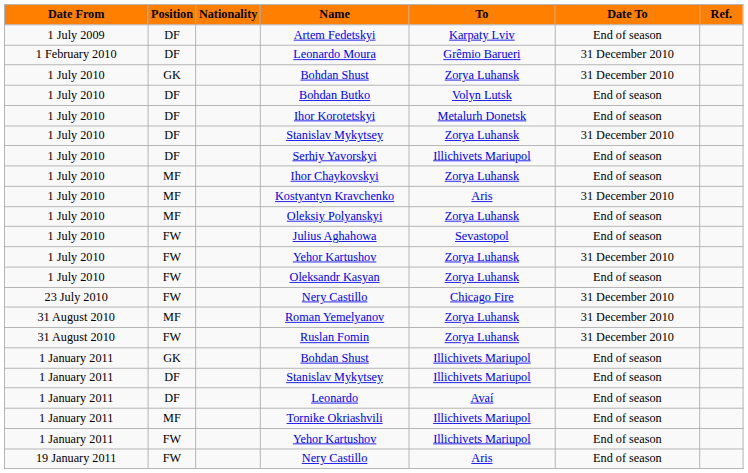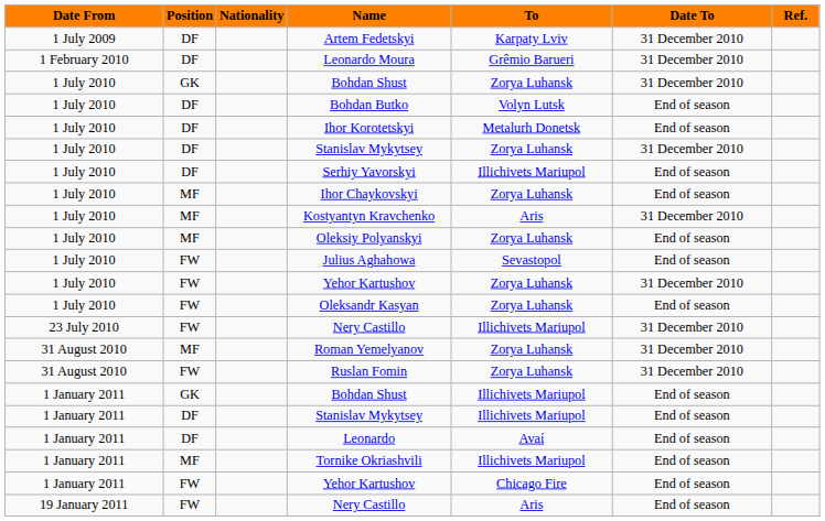Artem Fedetskyi | Date To: End of season -> 31 December 2010
23 July 2010 / Nery Castillo | To: Chicago Fire -> Illichivets Mariupol
1 January 2011 / Yehor Kartushov | To: Illichivets Mariupol -> Chicago Fire
